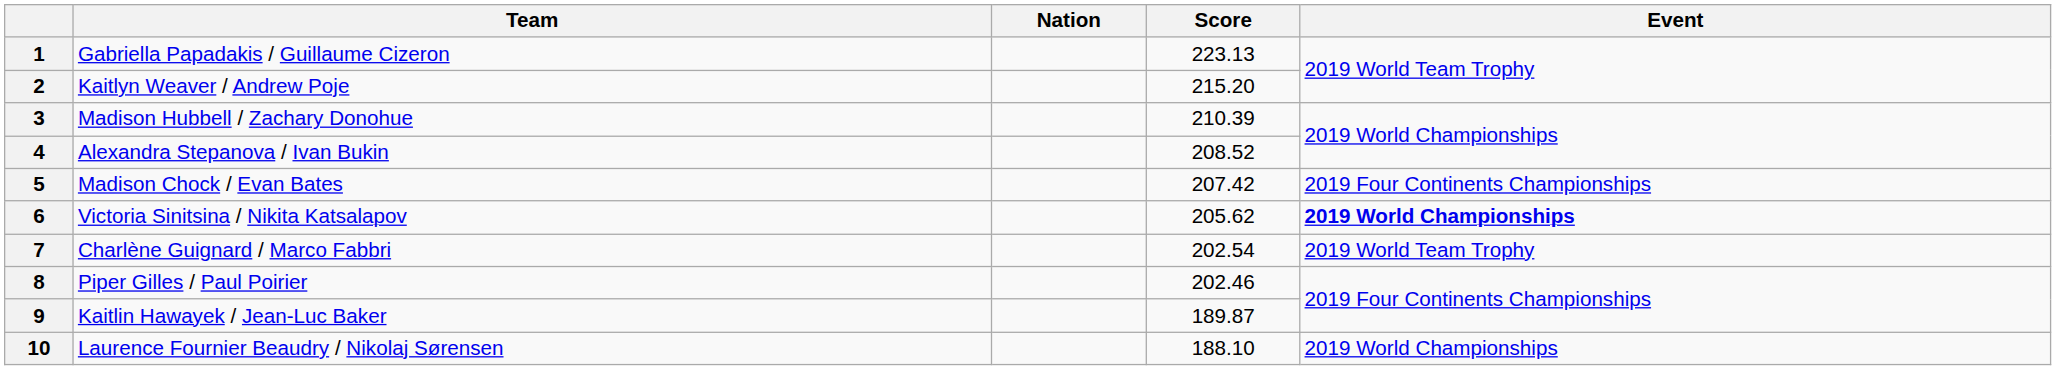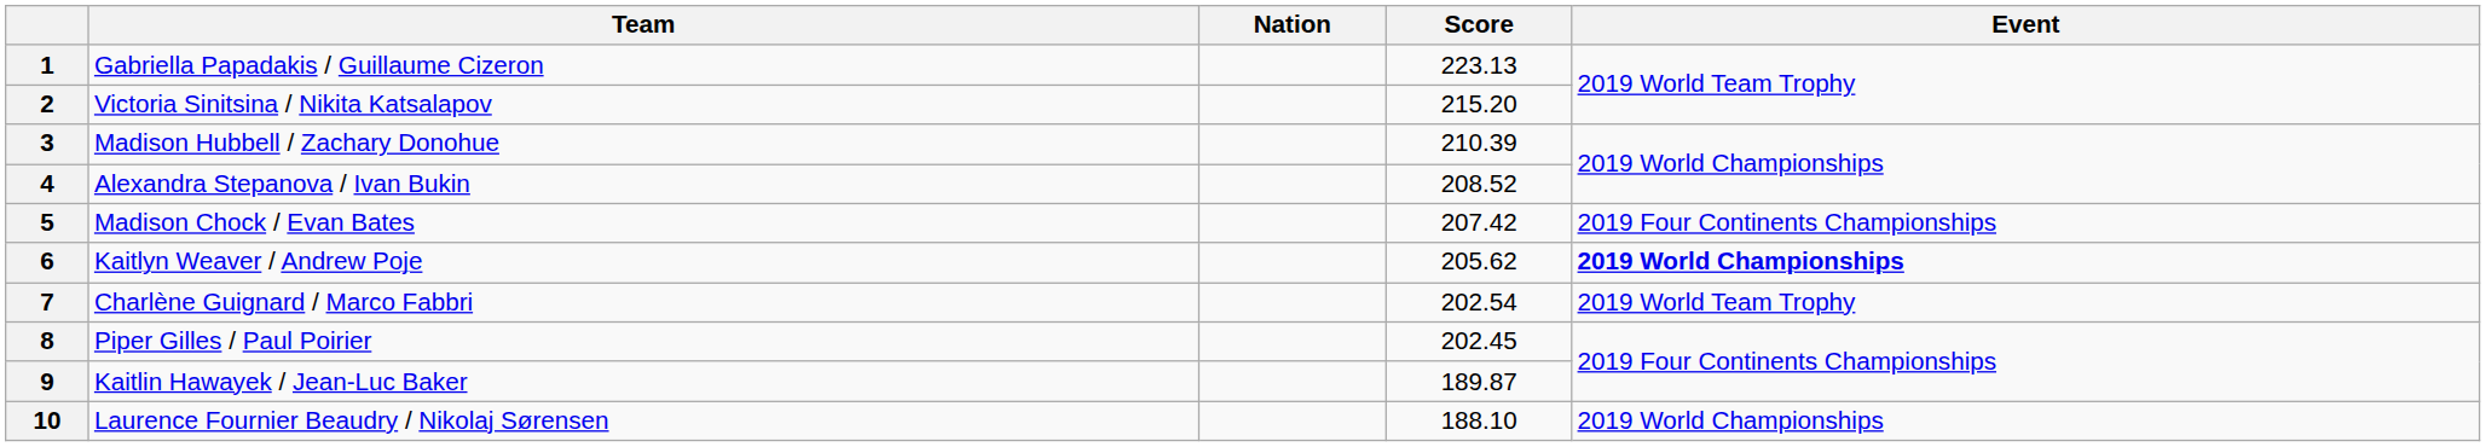2 | Team: Kaitlyn Weaver / Andrew Poje -> Victoria Sinitsina / Nikita Katsalapov
6 | Team: Victoria Sinitsina / Nikita Katsalapov -> Kaitlyn Weaver / Andrew Poje
8 | Score: 202.46 -> 202.45
